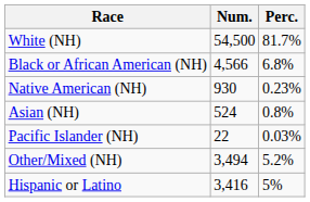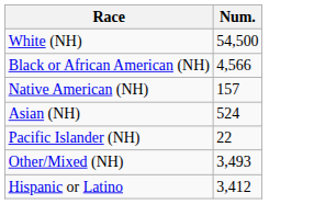- column: Perc. | 81.7% | 6.8% | 0.23% | 0.8% | 0.03% | 5.2% | 5%
Native American (NH) | Num.: 930 -> 157
Other/Mixed (NH) | Num.: 3,494 -> 3,493
Hispanic or Latino | Num.: 3,416 -> 3,412
